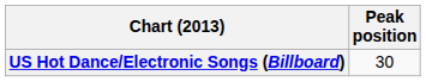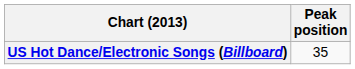US Hot Dance/Electronic Songs (Billboard) | Peak position: 30 -> 35
